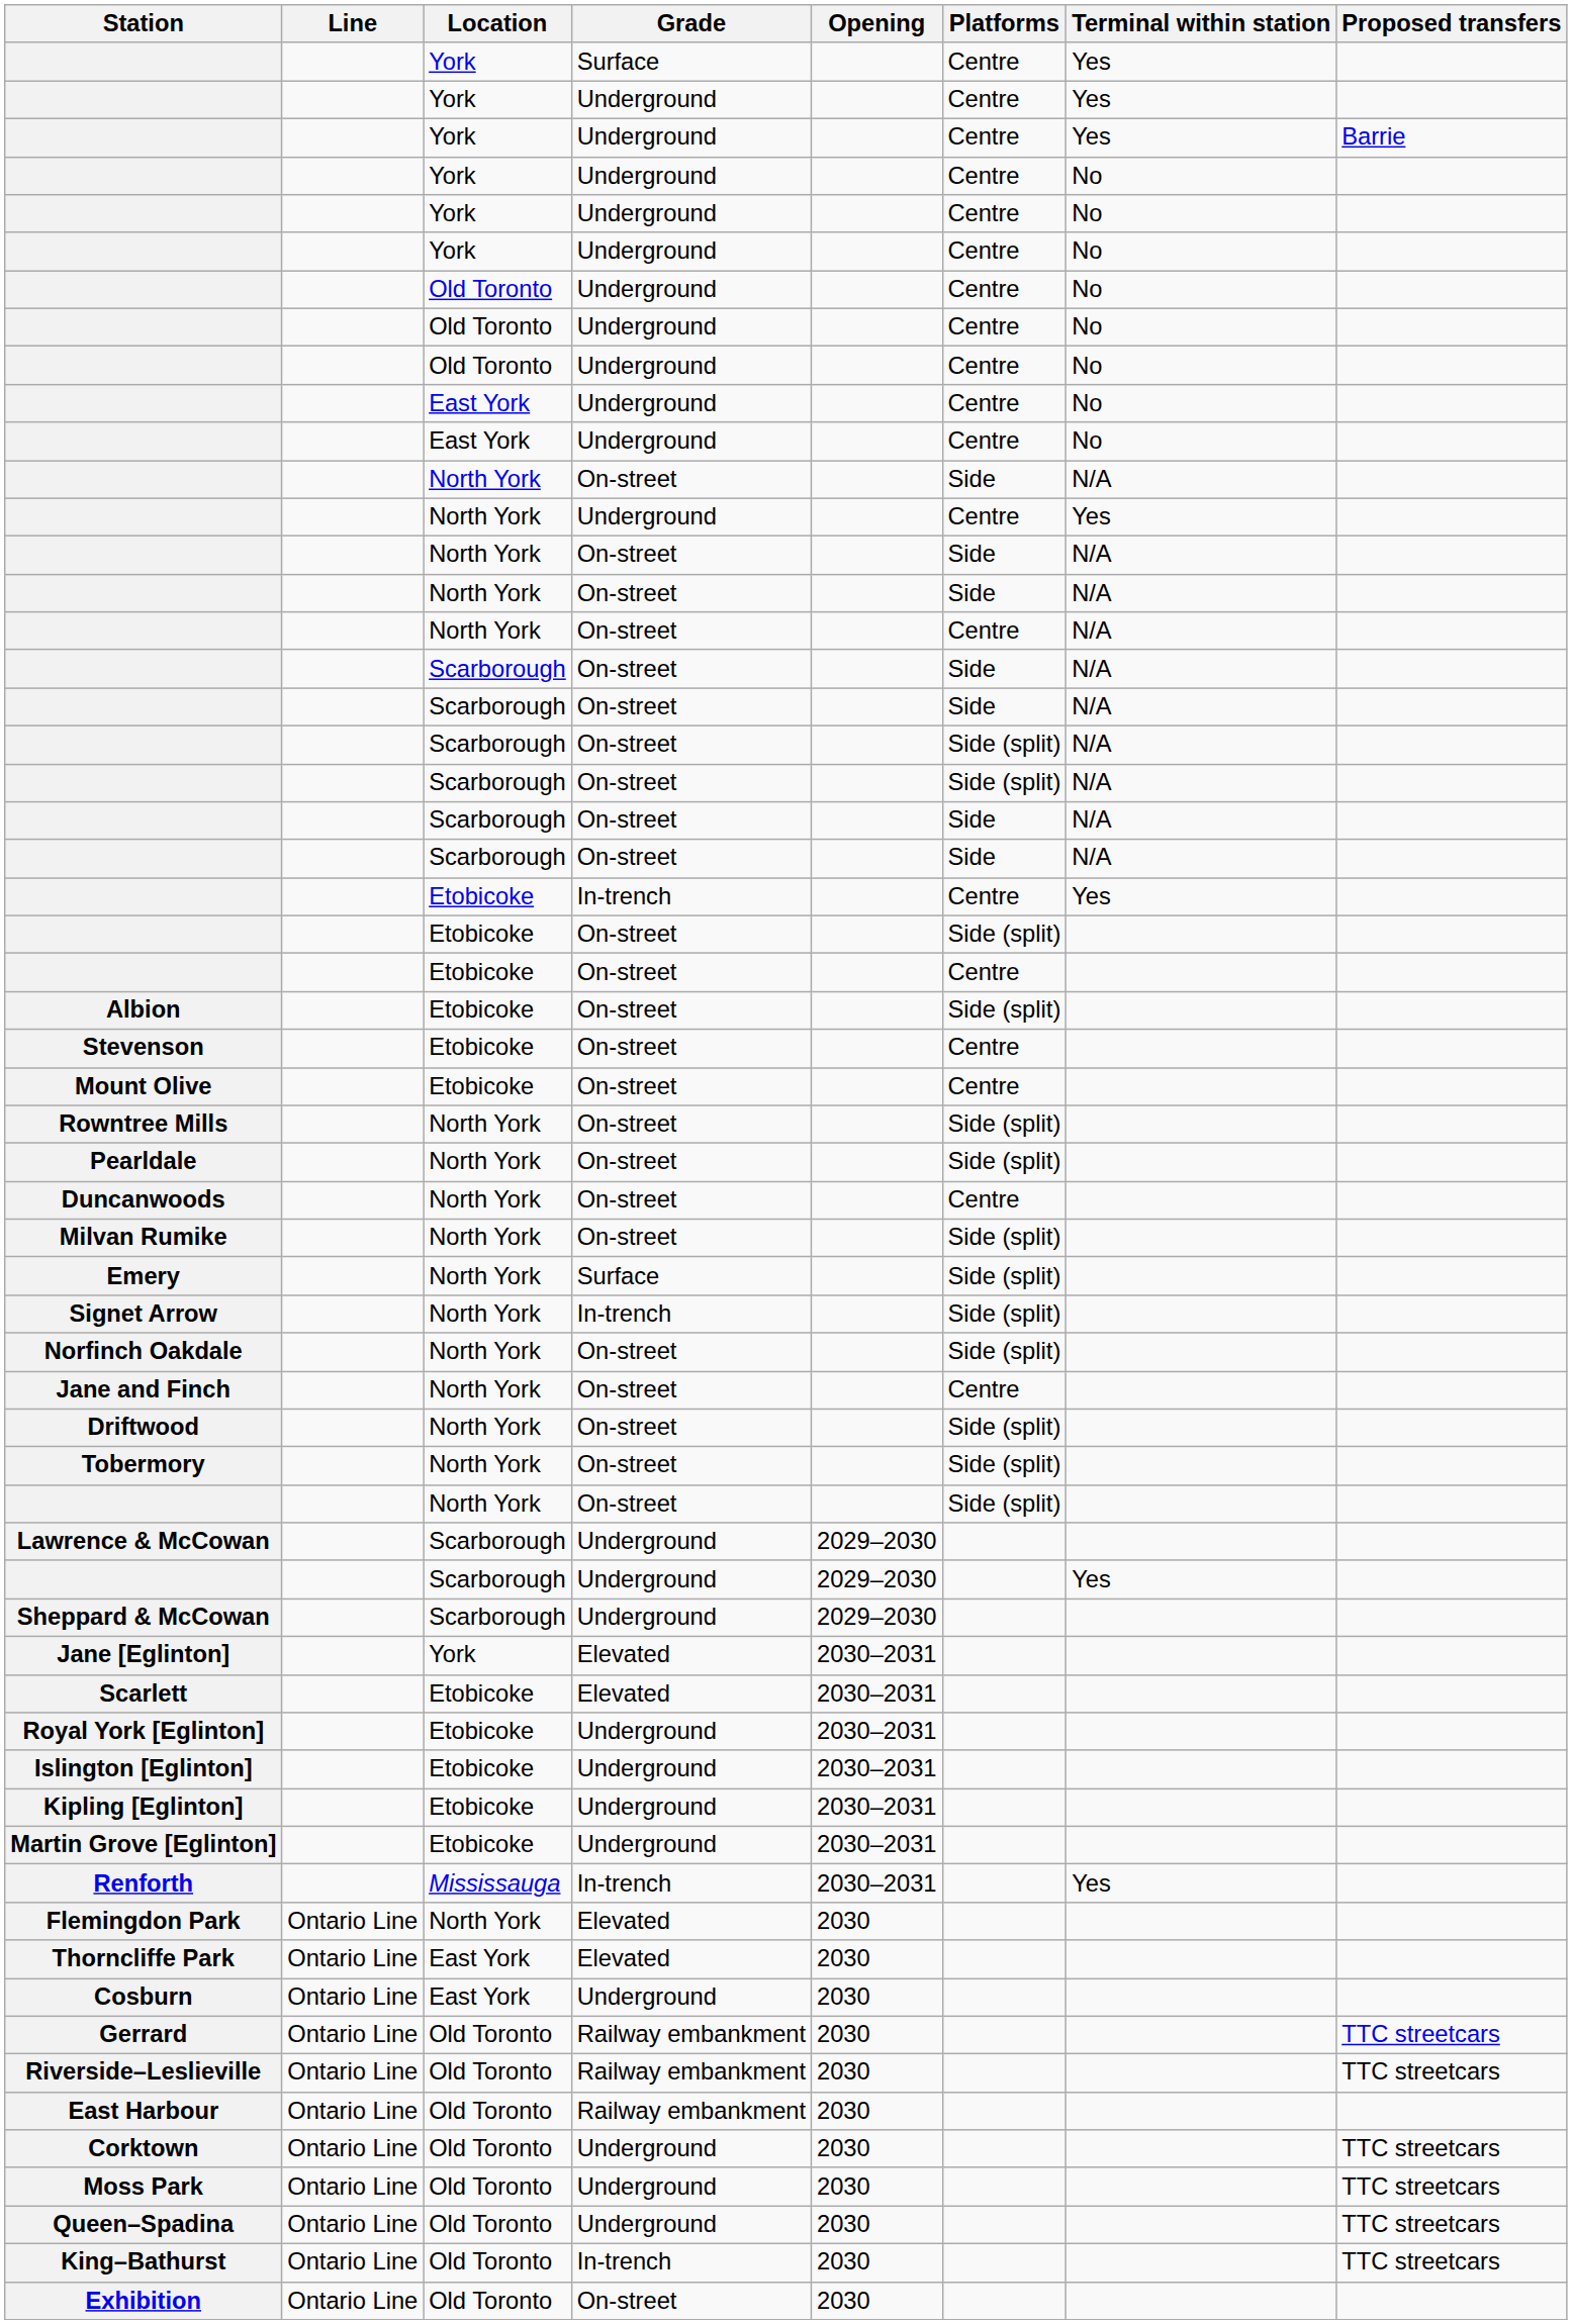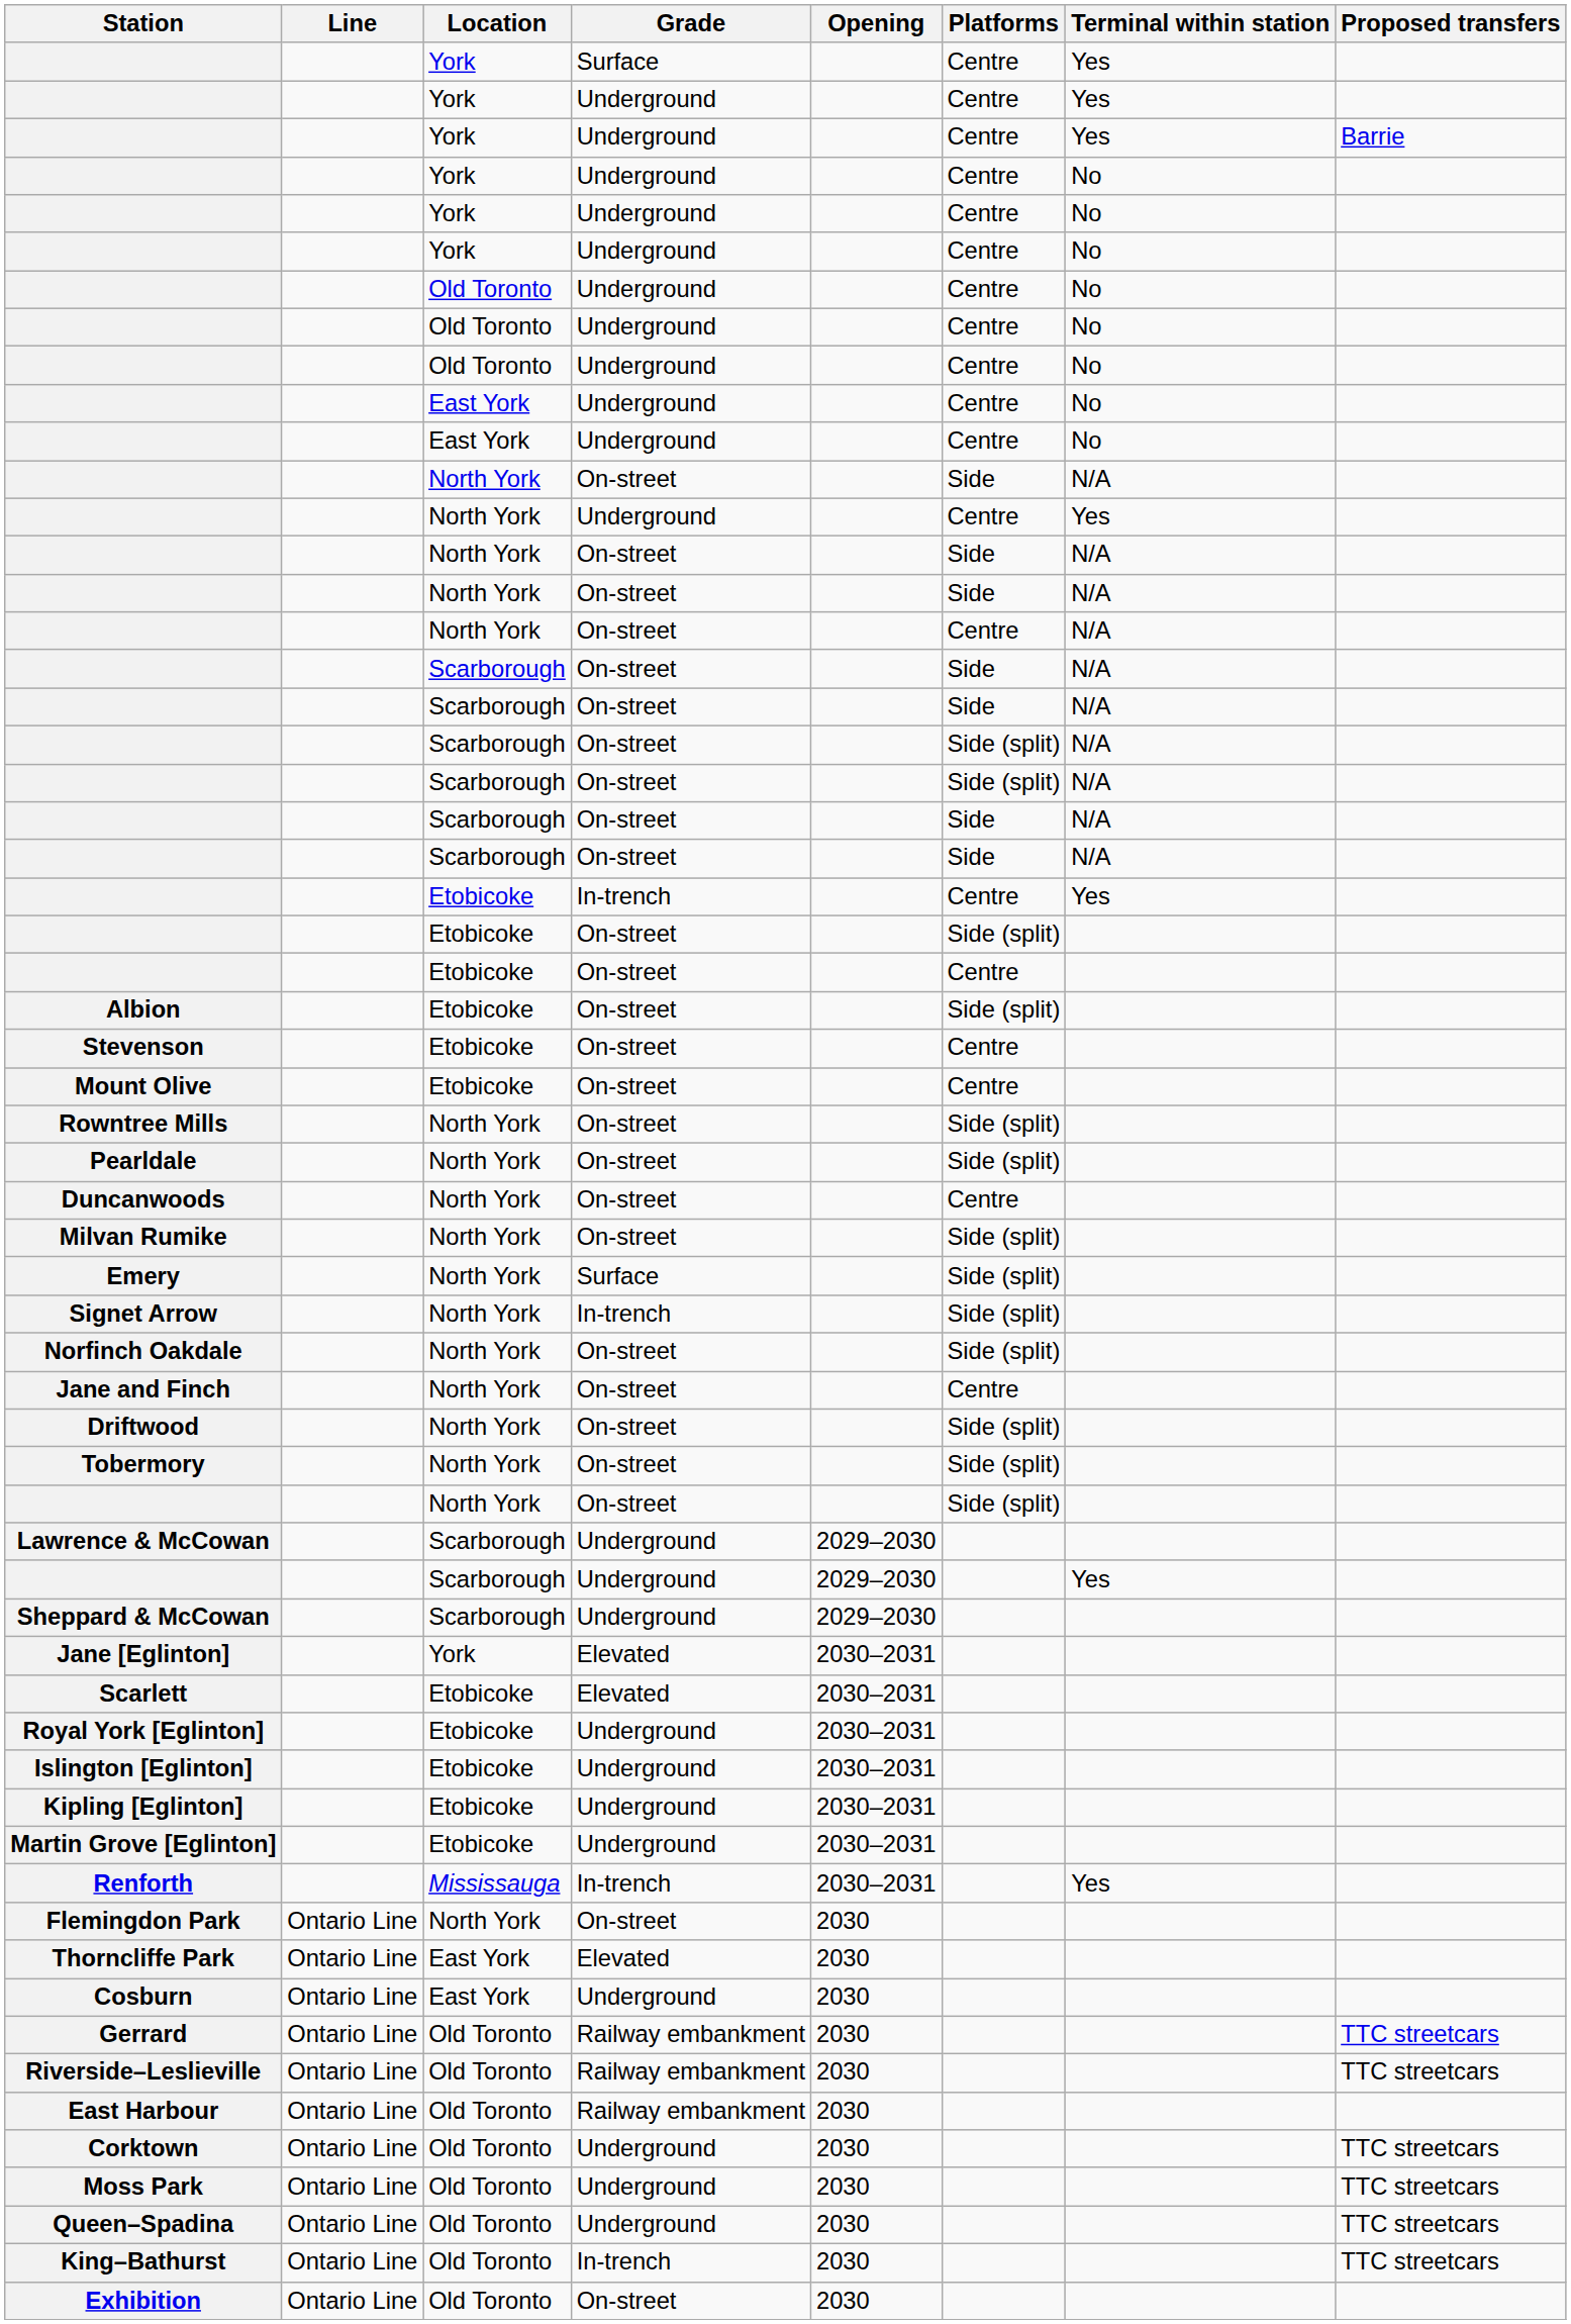Flemingdon Park | Grade: Elevated -> On-street
